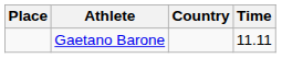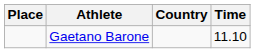Gaetano Barone | Time: 11.11 -> 11.10
